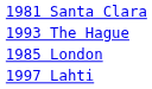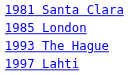rows swapped: 1985 London <-> 1993 The Hague
